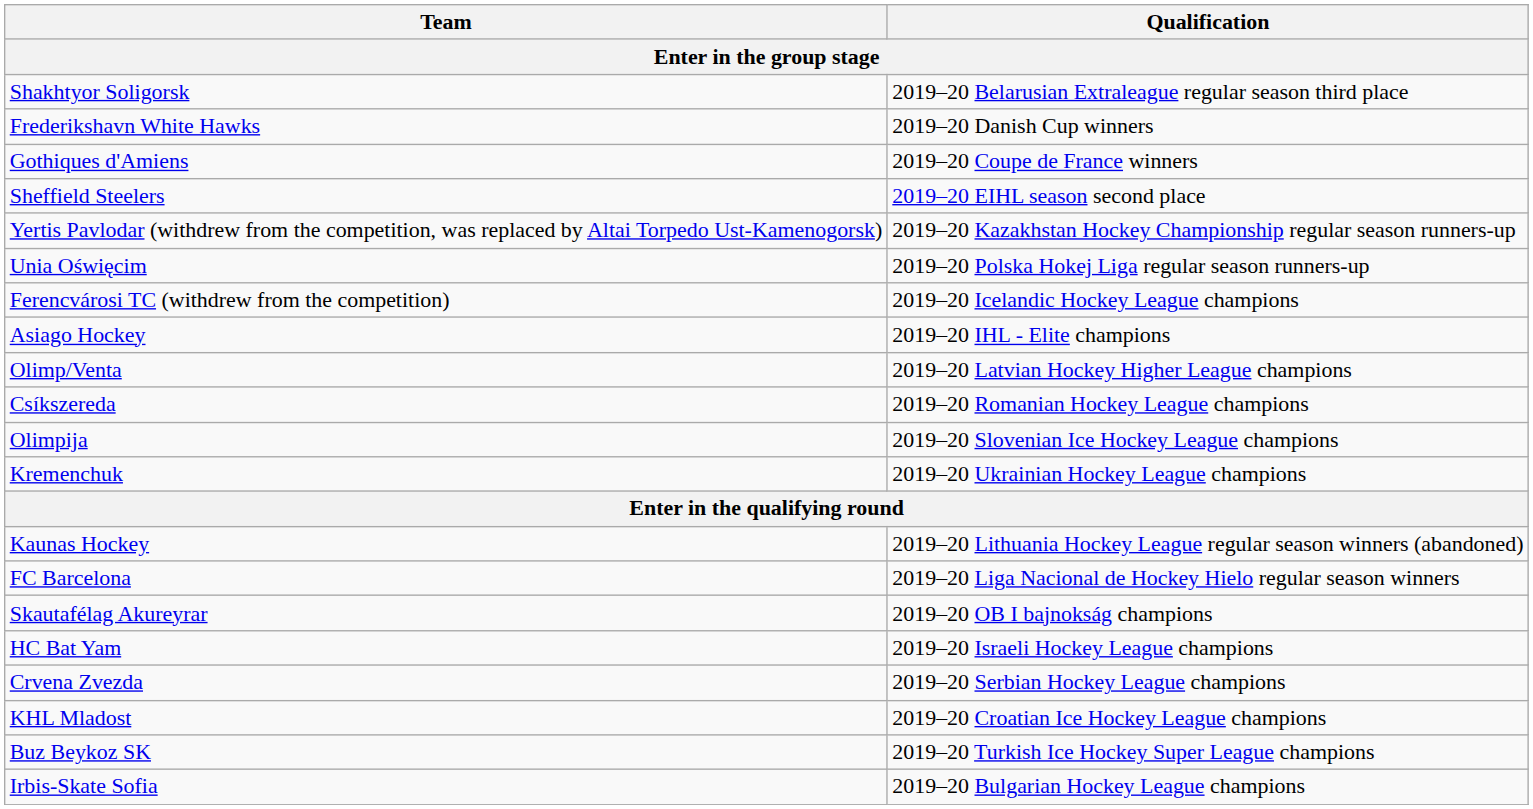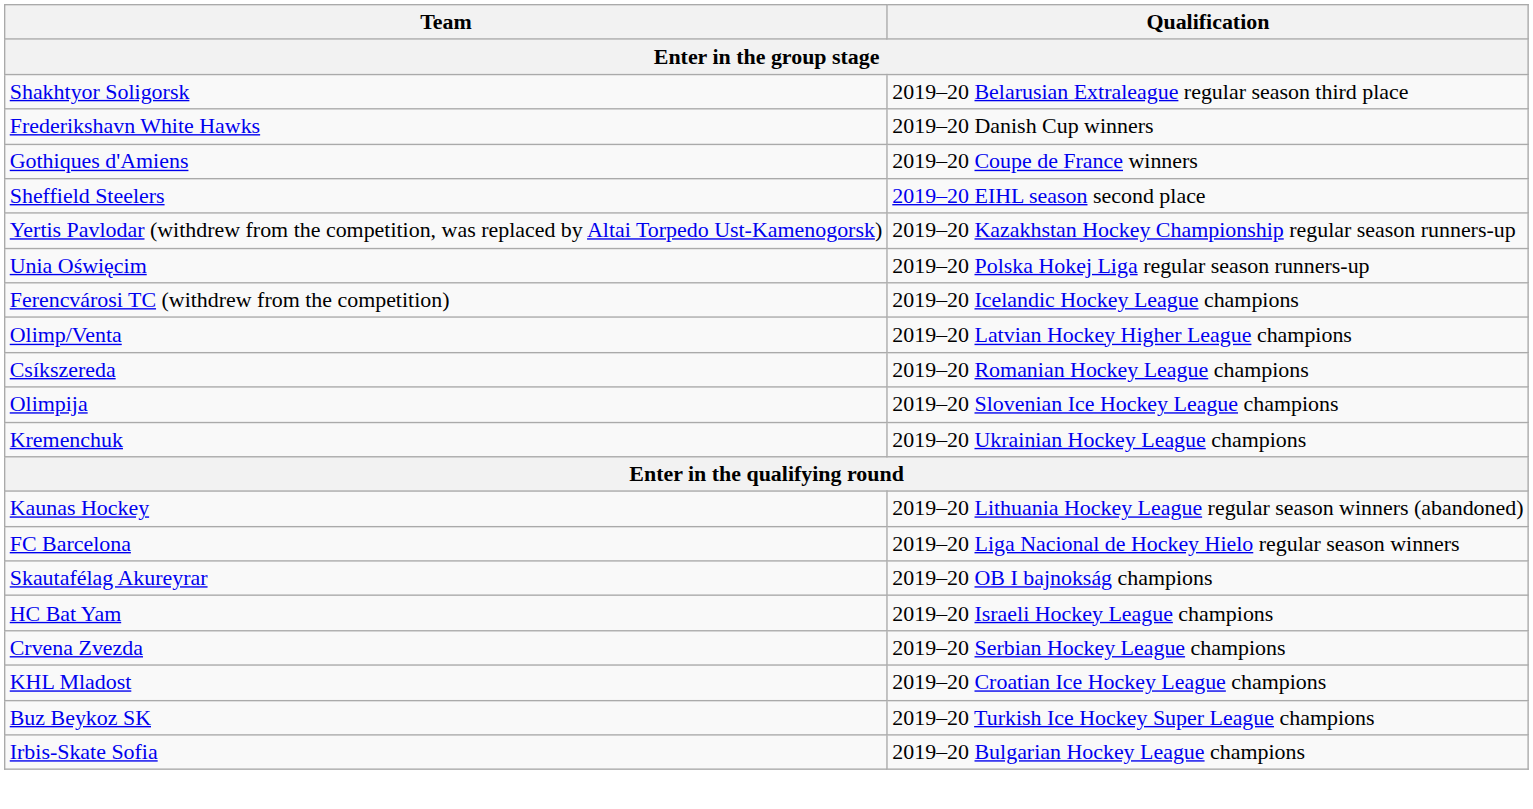- row: Asiago Hockey | 2019–20 IHL - Elite champions
